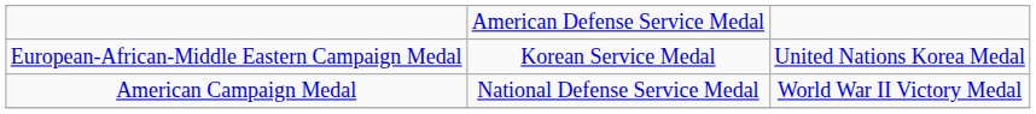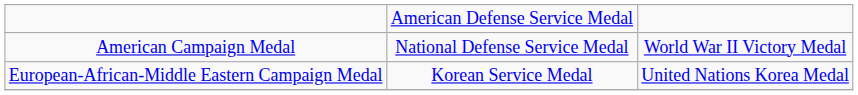rows swapped: American Campaign Medal <-> European-African-Middle Eastern Campaign Medal
